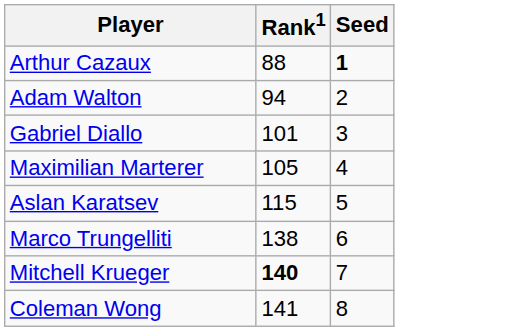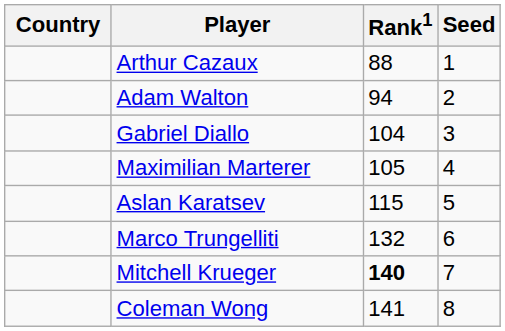+ column: Country
Arthur Cazaux | Seed: bold -> normal
Gabriel Diallo | Rank1: 101 -> 104
Marco Trungelliti | Rank1: 138 -> 132
